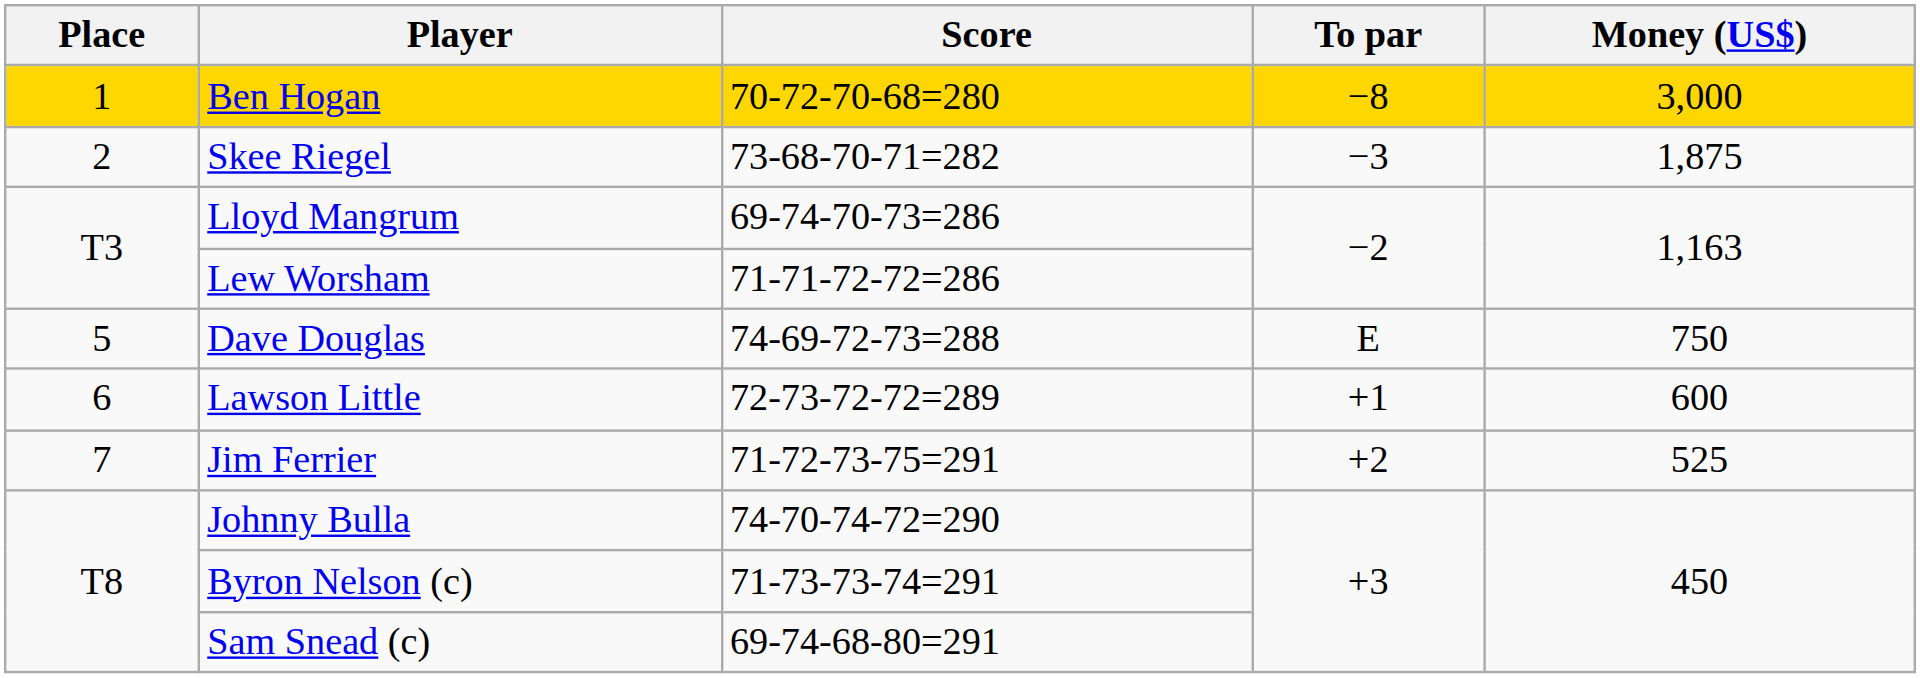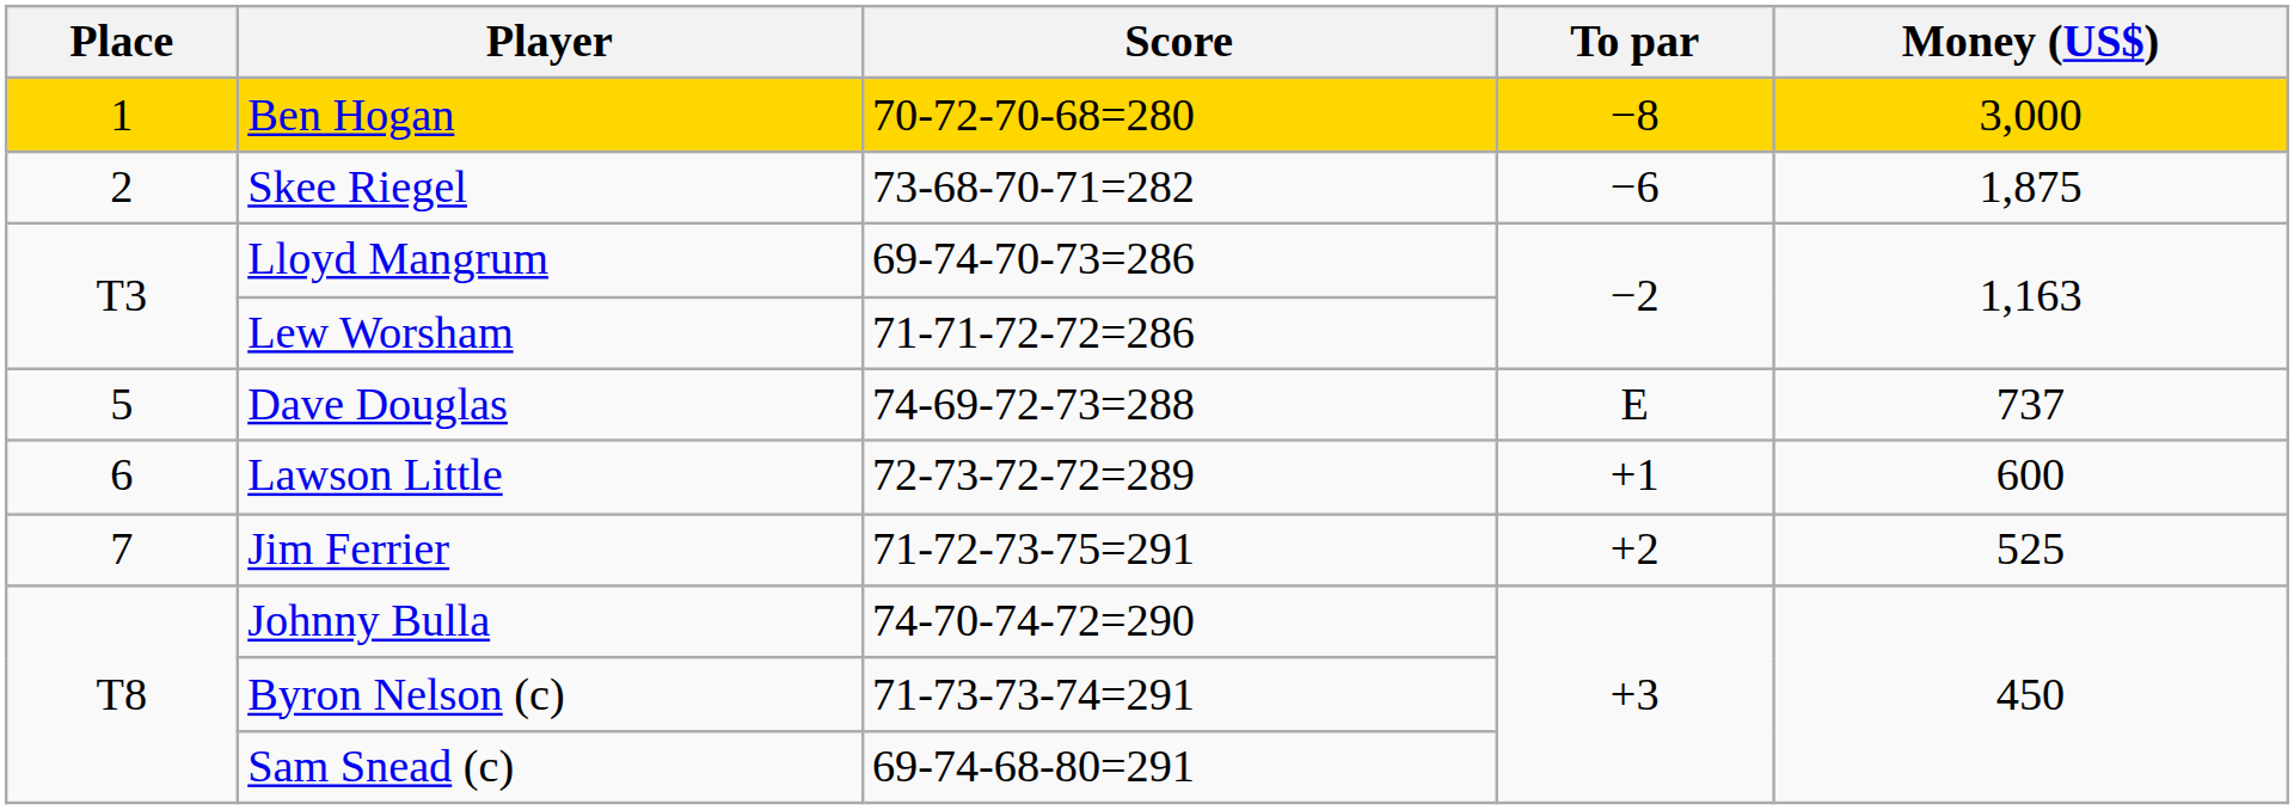Skee Riegel | To par: −3 -> −6
Dave Douglas | Money (US$): 750 -> 737
